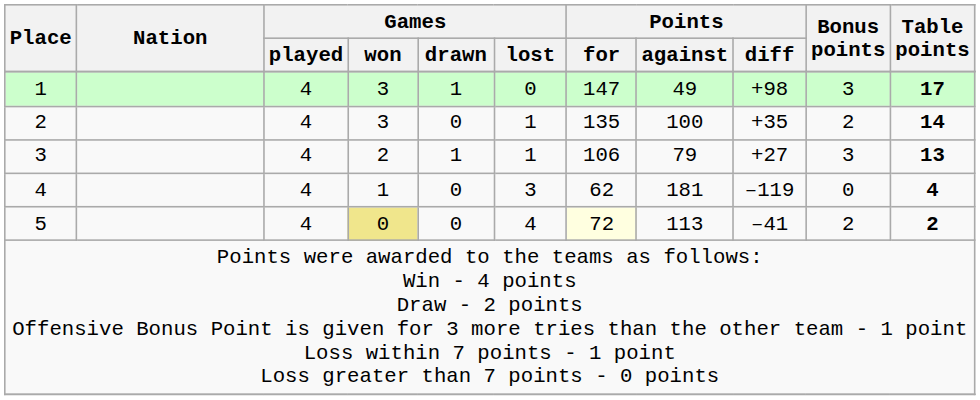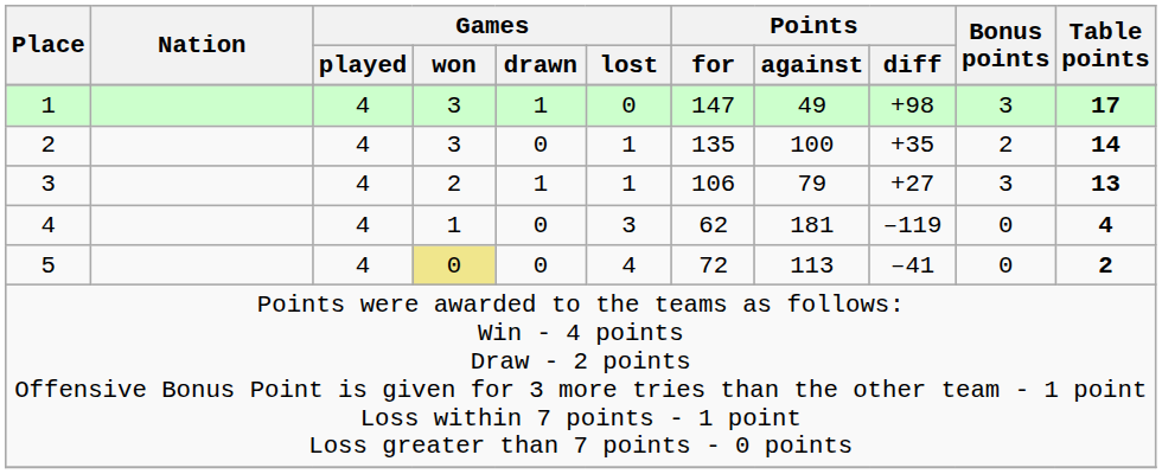5 | Points / for: lightyellow background -> no background
5 | Bonus points: 2 -> 0
